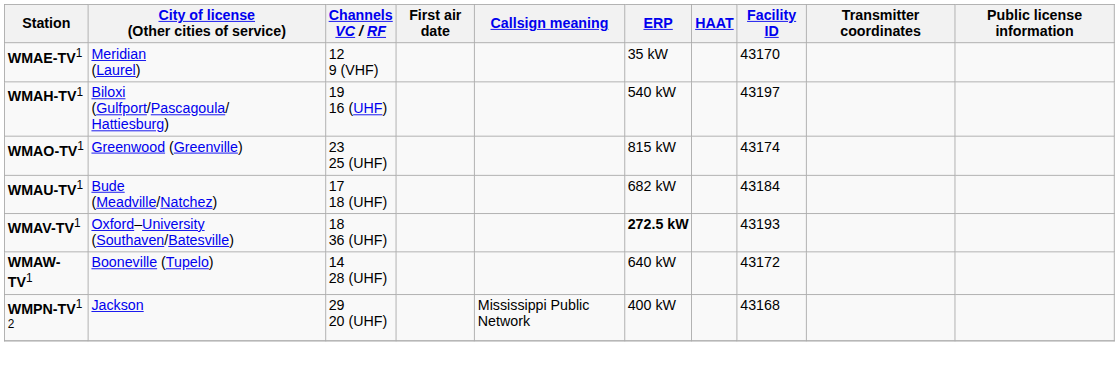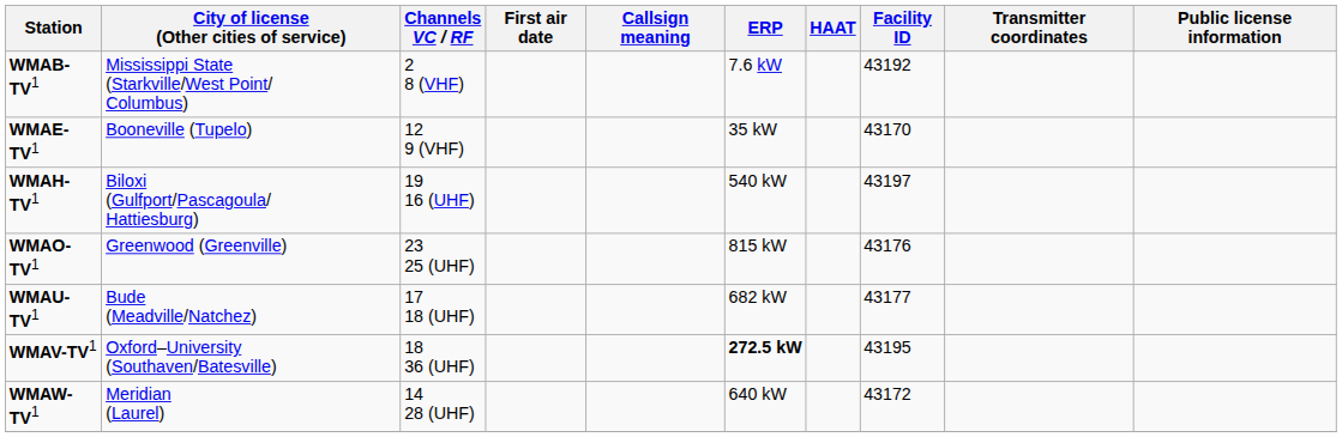+ row: WMAB-TV1 | Mississippi State (Starkville/West Point/ Columbus) | 2 8 (VHF) | 7.6 kW | 43192
WMAE-TV1 | City of license (Other cities of service): Meridian (Laurel) -> Booneville (Tupelo)
WMAO-TV1 | Facility ID: 43174 -> 43176
WMAU-TV1 | Facility ID: 43184 -> 43177
WMAV-TV1 | Facility ID: 43193 -> 43195
WMAW-TV1 | City of license (Other cities of service): Booneville (Tupelo) -> Meridian (Laurel)
- row: WMPN-TV1 2 | Jackson | 29 20 (UHF) | Mississippi Public Network | 400 kW | 43168
